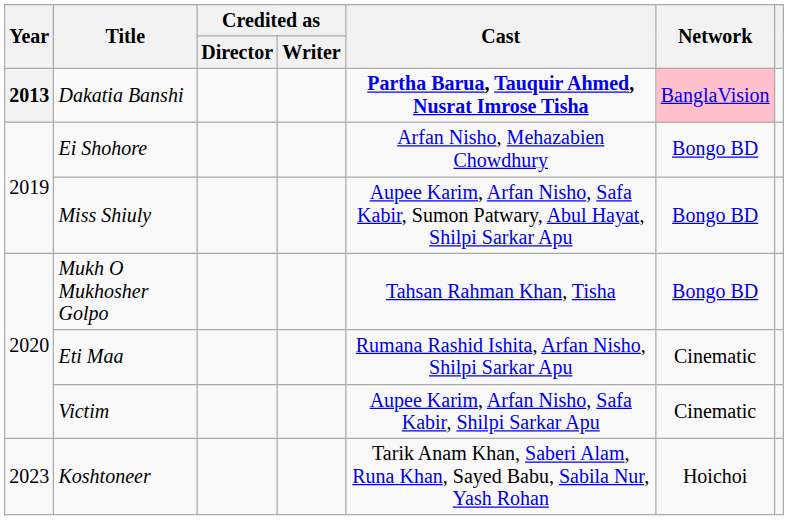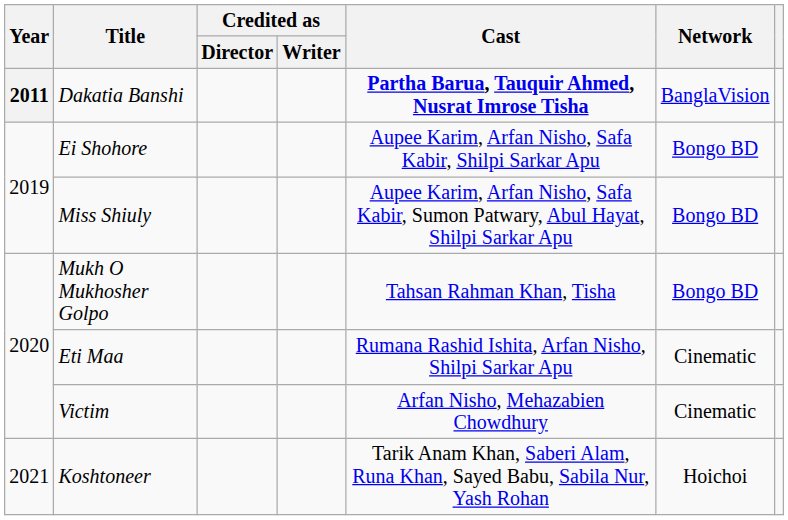Dakatia Banshi | Year: 2013 -> 2011
Dakatia Banshi | Network: pink background -> no background
Ei Shohore | Cast: Arfan Nisho, Mehazabien Chowdhury -> Aupee Karim, Arfan Nisho, Safa Kabir, Shilpi Sarkar Apu
Victim | Cast: Aupee Karim, Arfan Nisho, Safa Kabir, Shilpi Sarkar Apu -> Arfan Nisho, Mehazabien Chowdhury
Koshtoneer | Year: 2023 -> 2021
